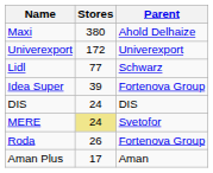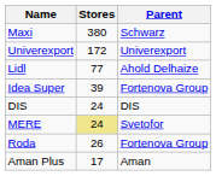Maxi | Parent: Ahold Delhaize -> Schwarz
Lidl | Parent: Schwarz -> Ahold Delhaize
